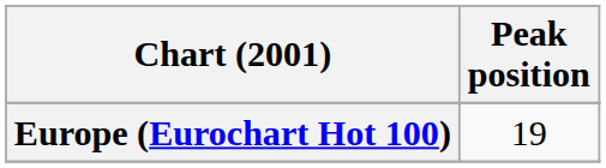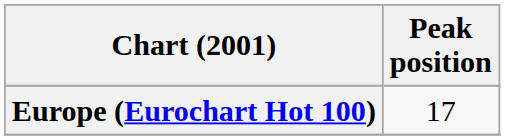Europe (Eurochart Hot 100) | Peak position: 19 -> 17
